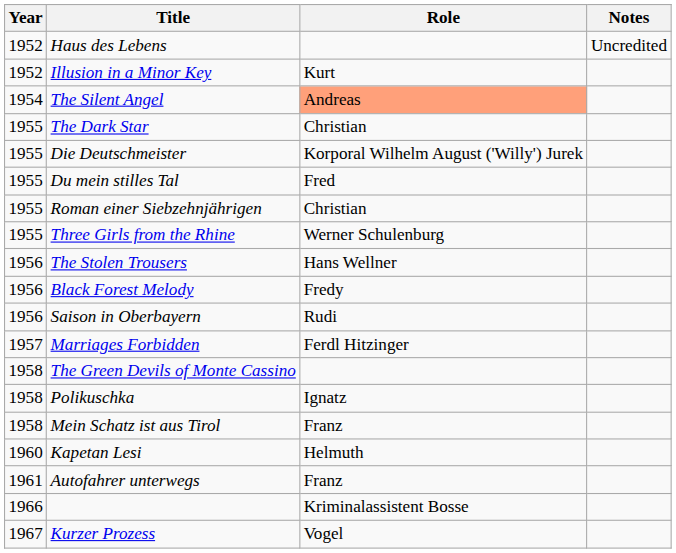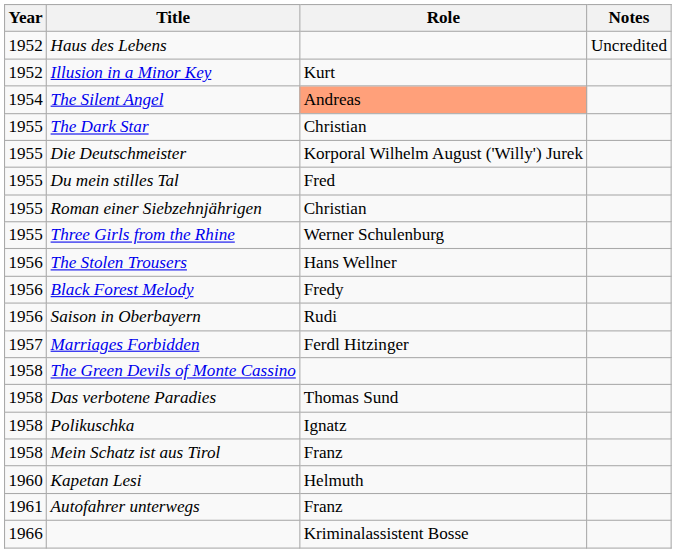+ row: 1958 | Das verbotene Paradies | Thomas Sund
- row: 1967 | Kurzer Prozess | Vogel
